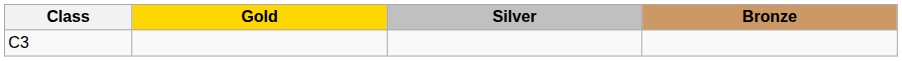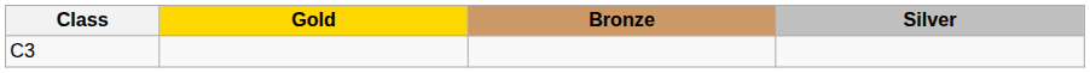columns swapped: Silver <-> Bronze
